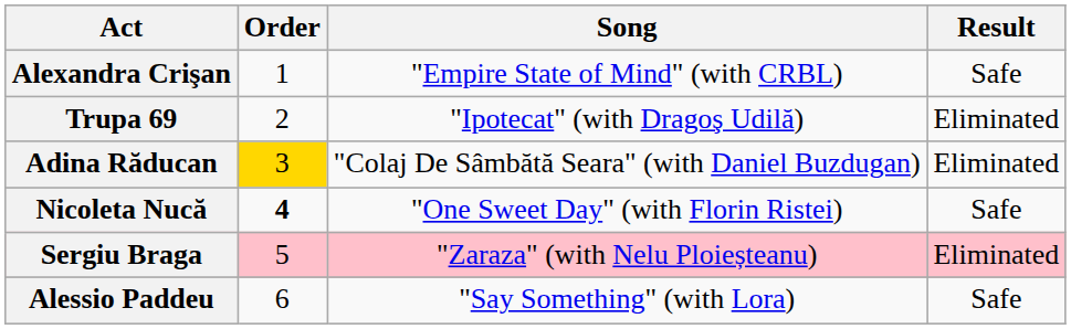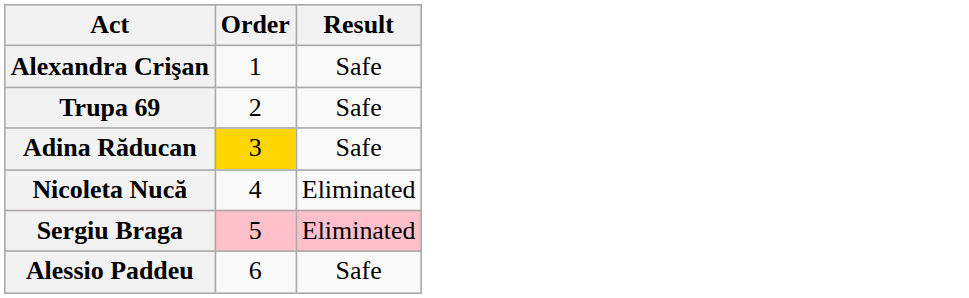- column: Song | "Empire State of Mind" (with CRBL) | "Ipotecat" (with Dragoş Udilă) | "Colaj De Sâmbătă Seara" (with Daniel Buzdugan) | "One Sweet Day" (with Florin Ristei) | "Zaraza" (with Nelu Ploieșteanu) | "Say Something" (with Lora)
Trupa 69 | Result: Eliminated -> Safe
Adina Răducan | Result: Eliminated -> Safe
Nicoleta Nucă | Order: bold -> normal
Nicoleta Nucă | Result: Safe -> Eliminated
